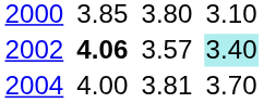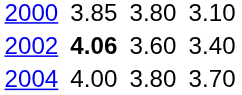2002 | column 5: 3.57 -> 3.60
2002 | column 7: paleturquoise background -> no background
2004 | column 5: 3.81 -> 3.80
